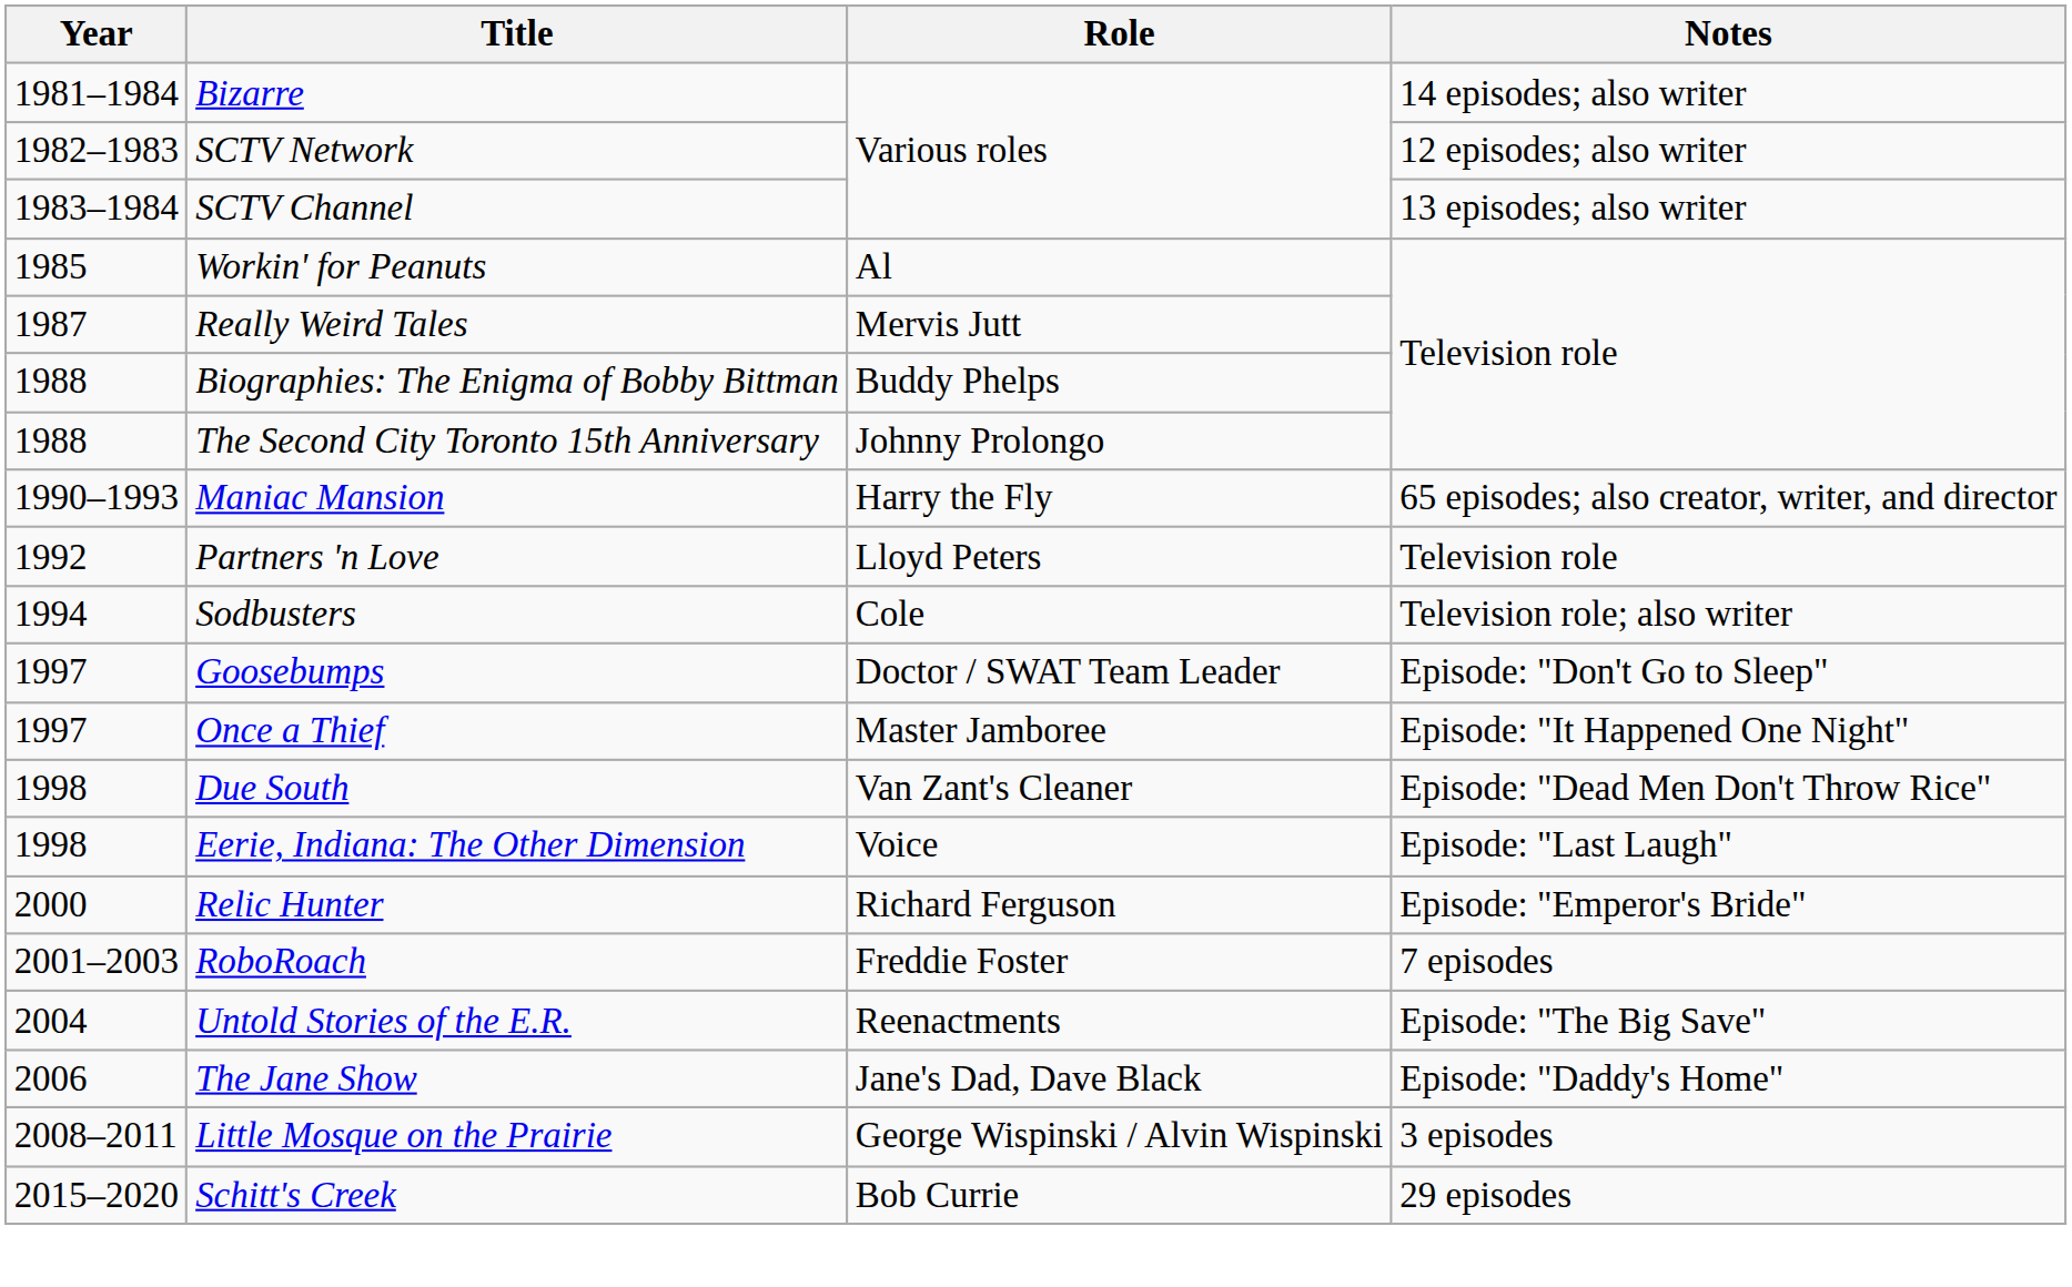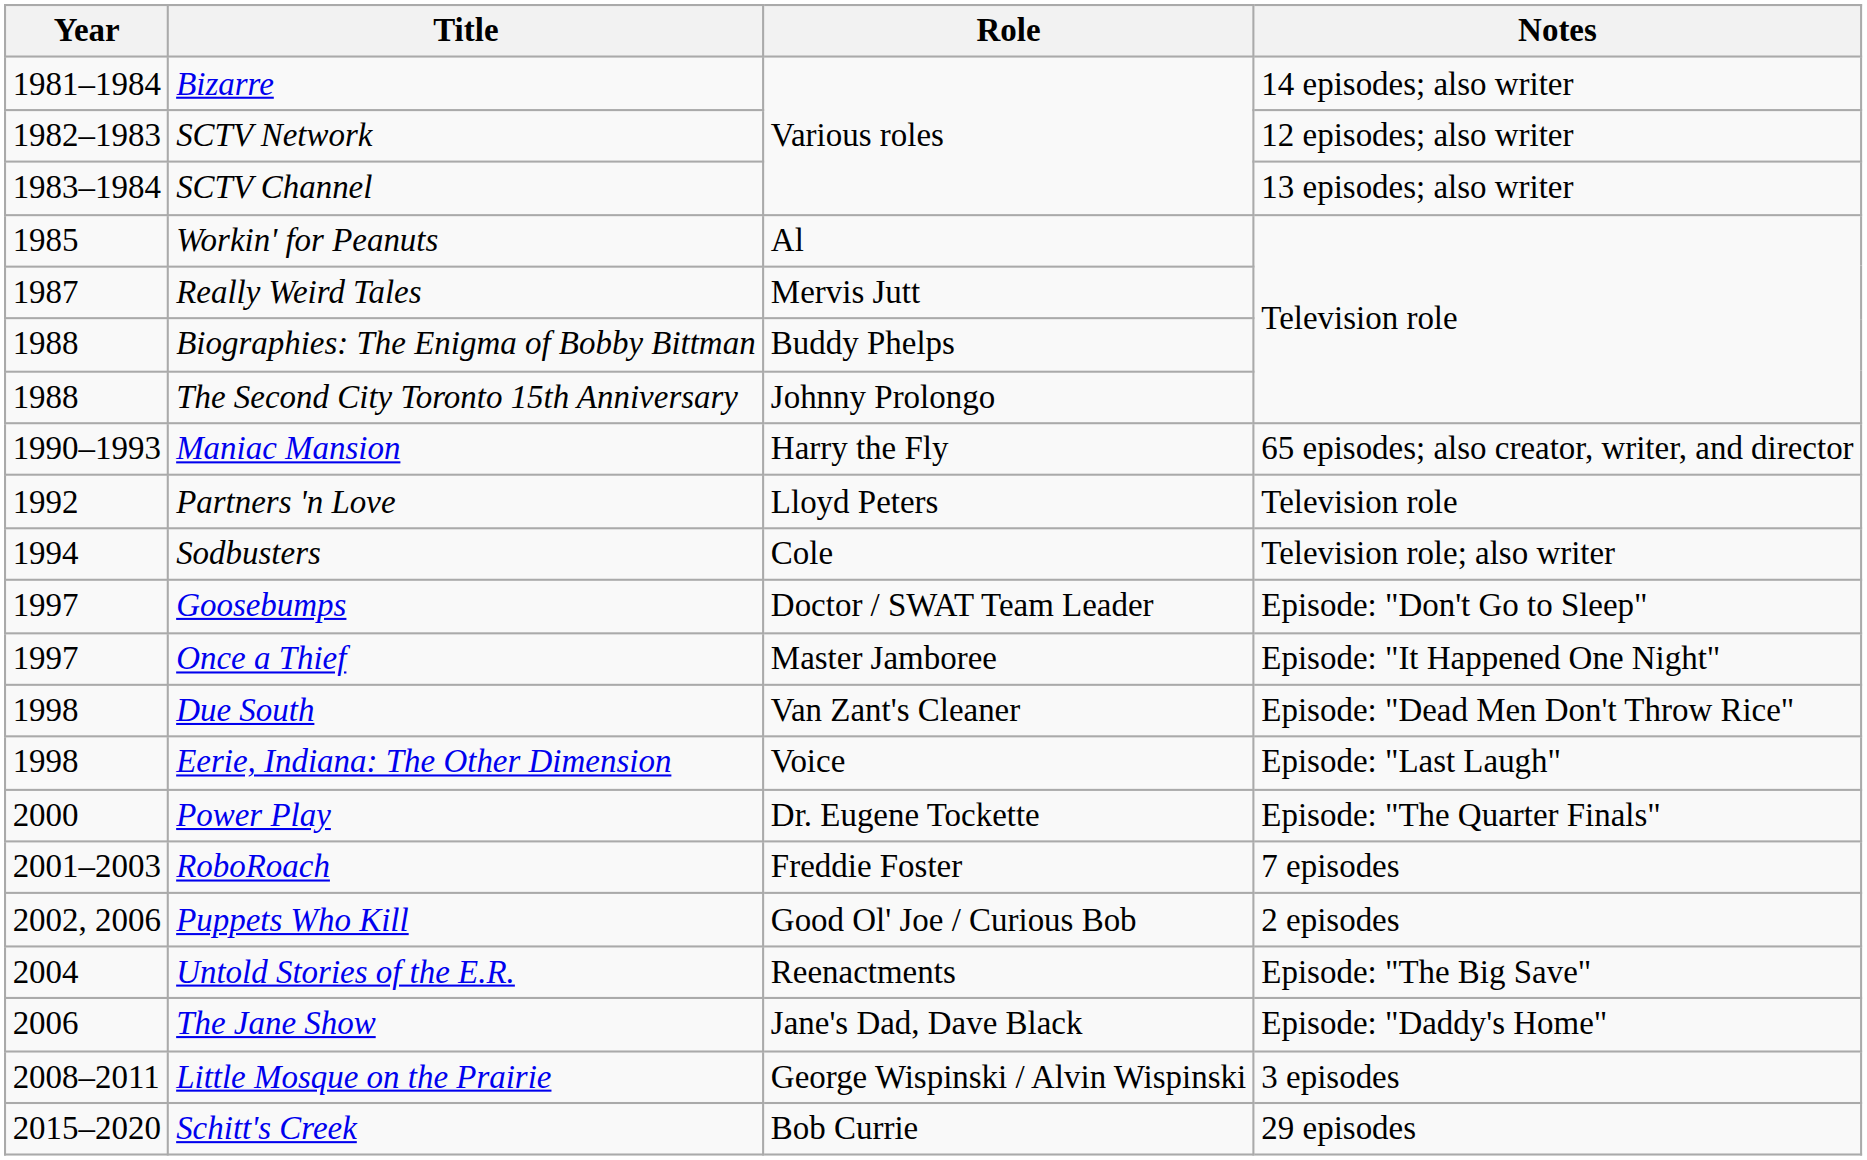+ row: 2000 | Power Play | Dr. Eugene Tockette | Episode: "The Quarter Finals"
- row: 2000 | Relic Hunter | Richard Ferguson | Episode: "Emperor's Bride"
+ row: 2002, 2006 | Puppets Who Kill | Good Ol' Joe / Curious Bob | 2 episodes
